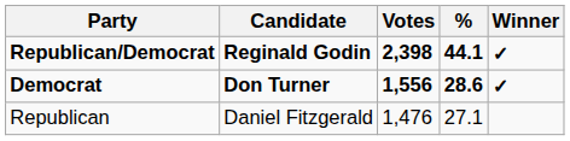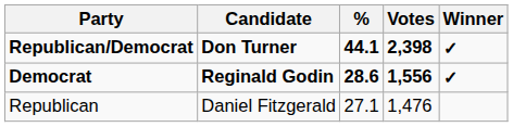columns swapped: Votes <-> %
Republican/Democrat | Candidate: Reginald Godin -> Don Turner
Democrat | Candidate: Don Turner -> Reginald Godin
